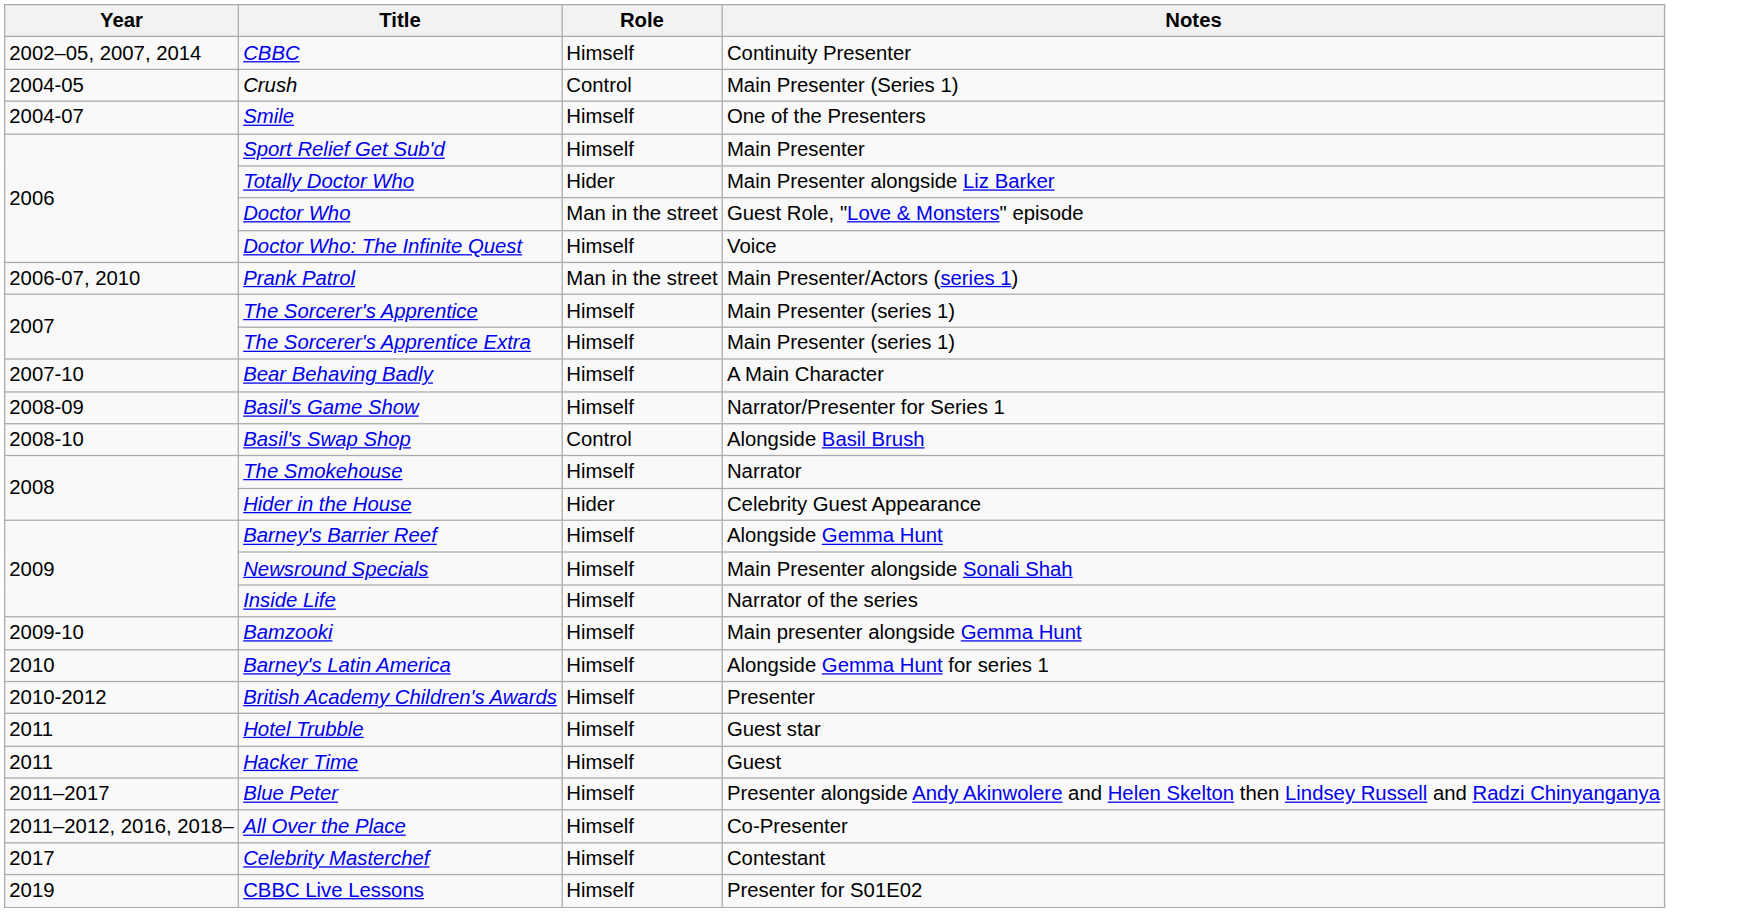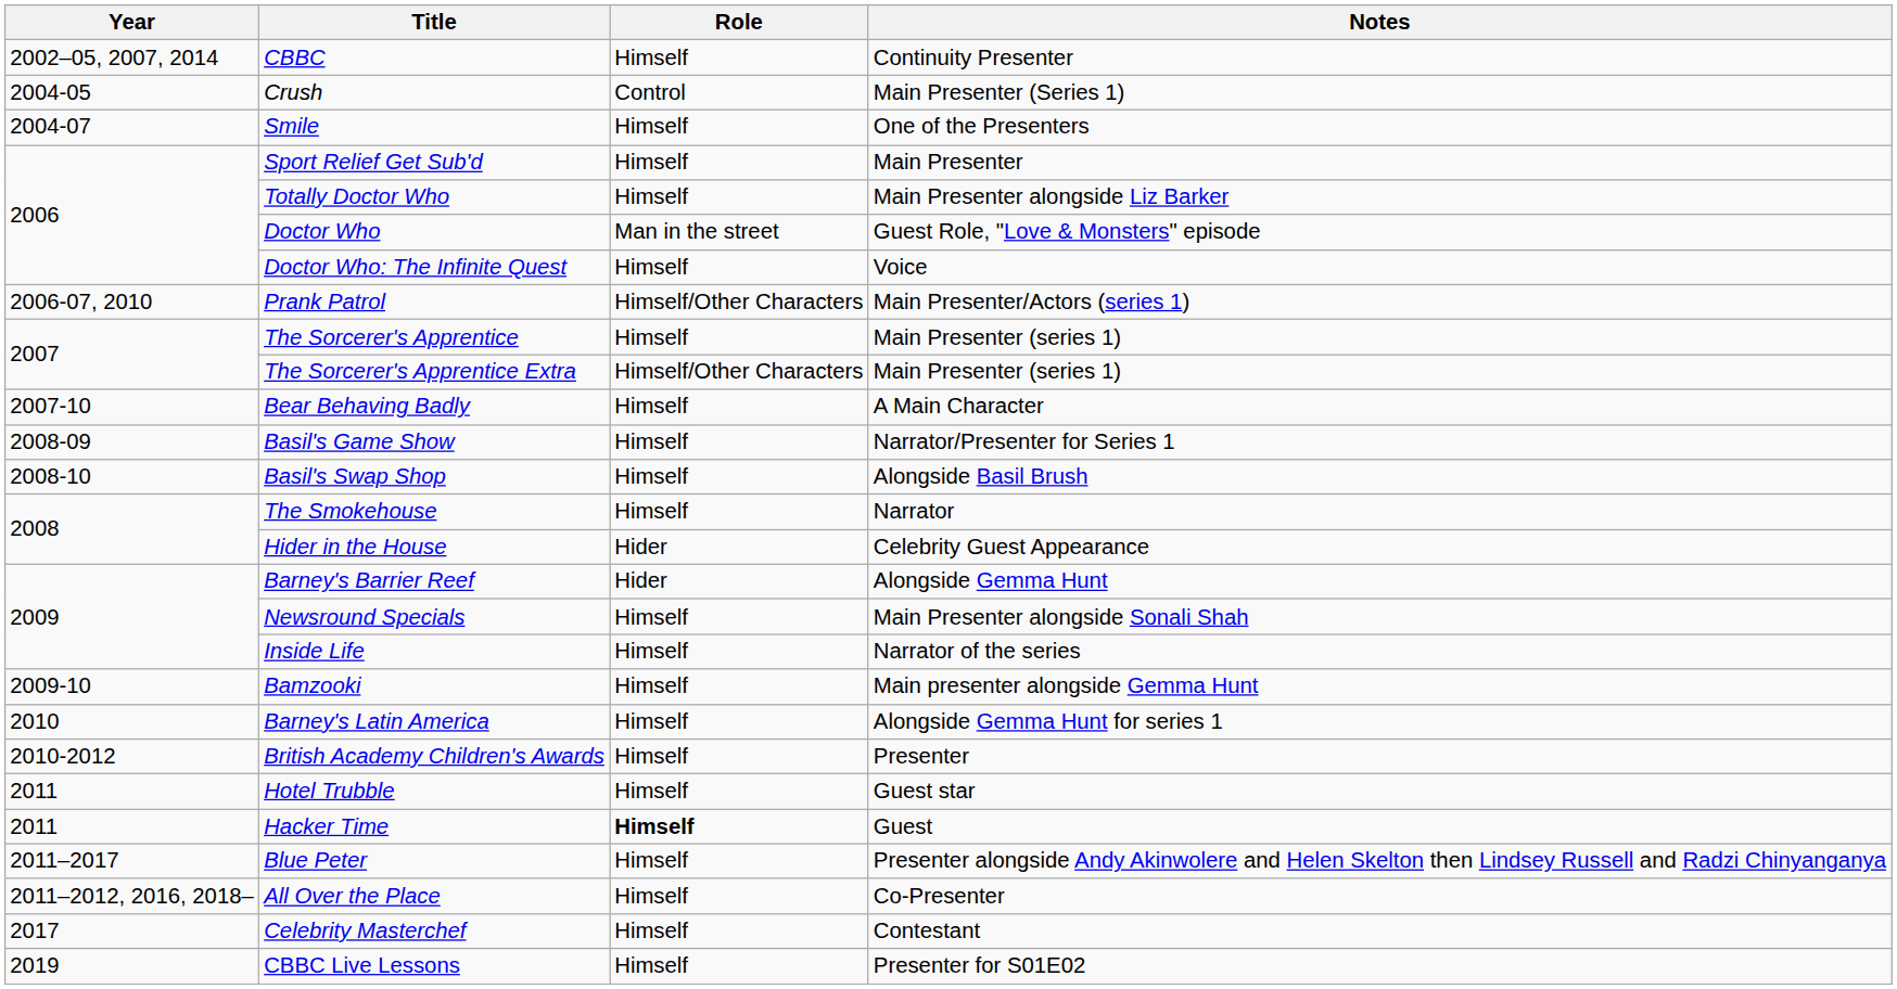Totally Doctor Who | Role: Hider -> Himself
Prank Patrol | Role: Man in the street -> Himself/Other Characters
The Sorcerer's Apprentice Extra | Role: Himself -> Himself/Other Characters
Basil's Swap Shop | Role: Control -> Himself
Barney's Barrier Reef | Role: Himself -> Hider
Hacker Time | Role: normal -> bold
